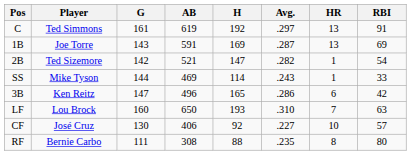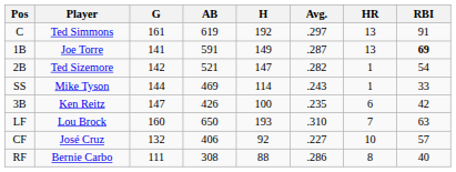1B | G: 143 -> 141
1B | H: 169 -> 149
1B | RBI: normal -> bold
3B | AB: 496 -> 426
3B | H: 165 -> 100
3B | Avg.: .286 -> .235
CF | G: 130 -> 132
RF | Avg.: .235 -> .286
RF | RBI: 80 -> 40
